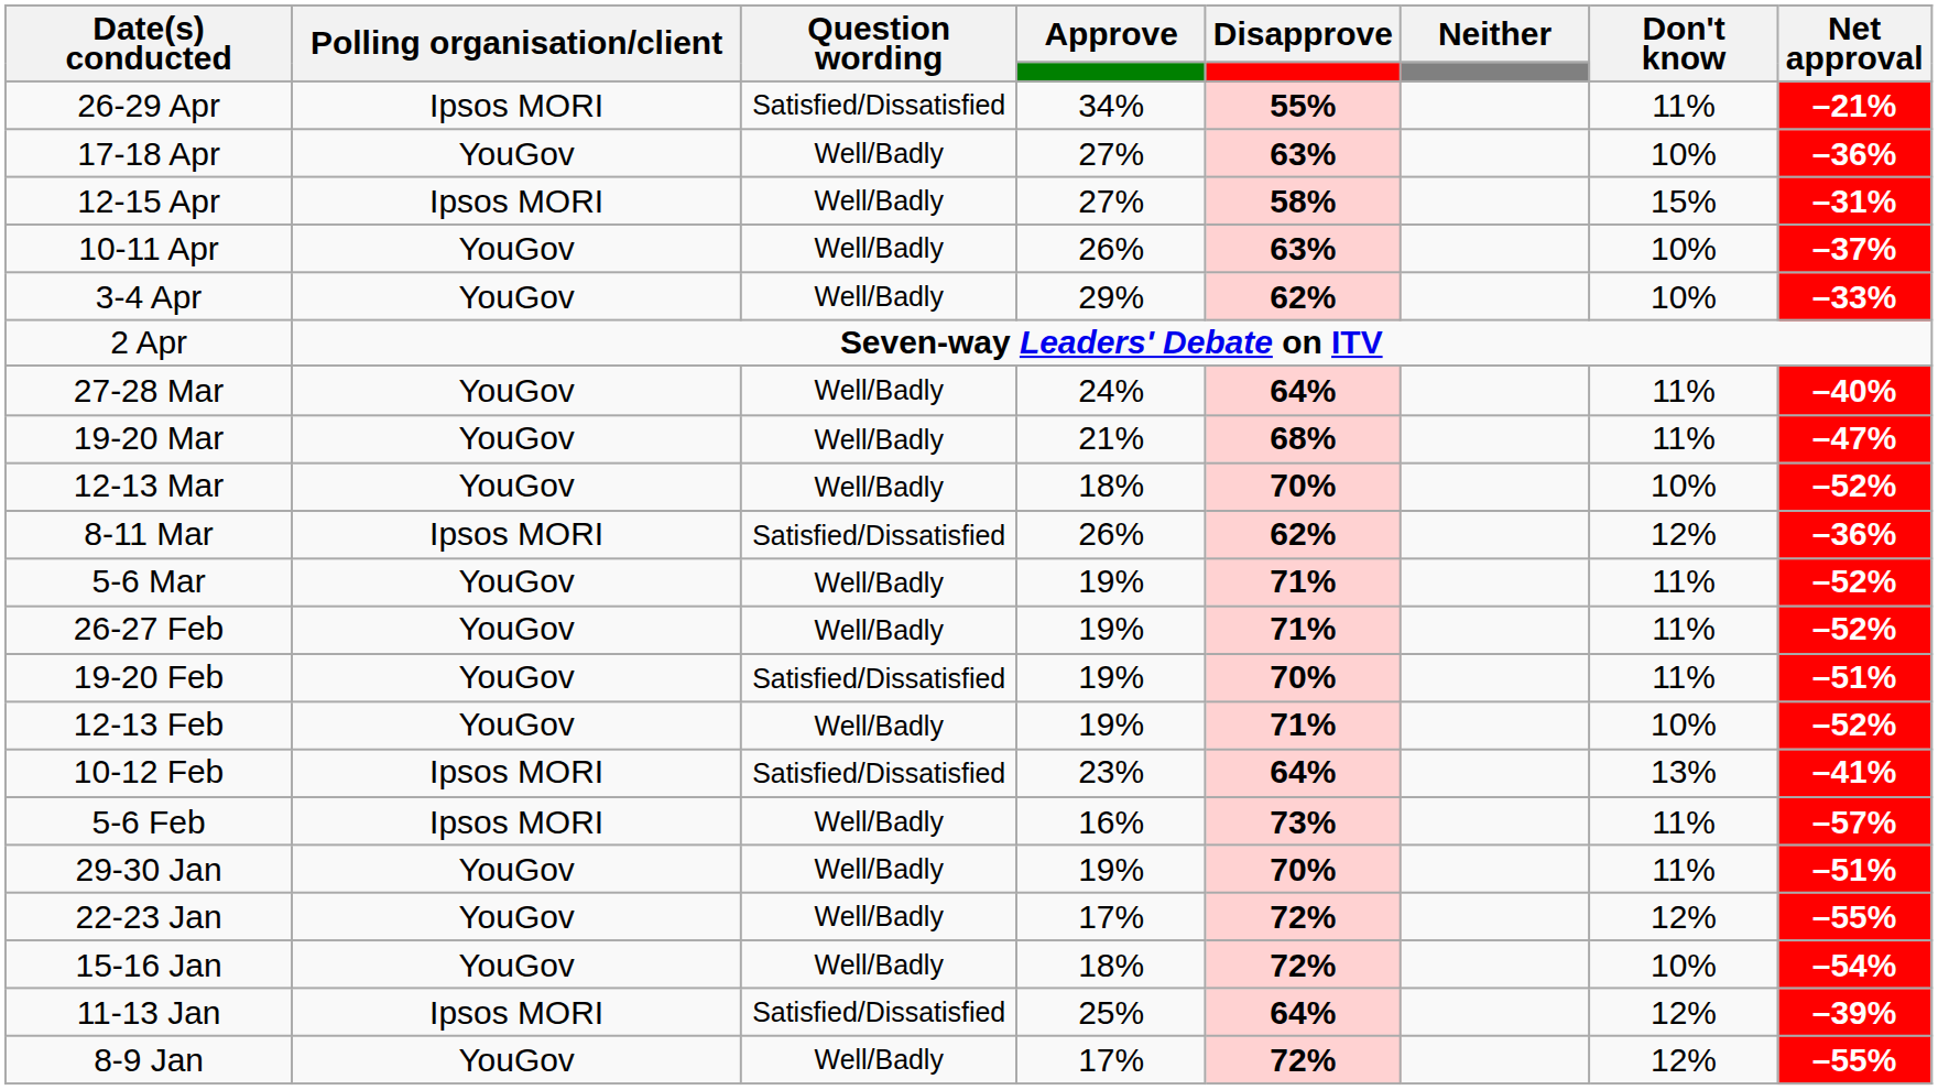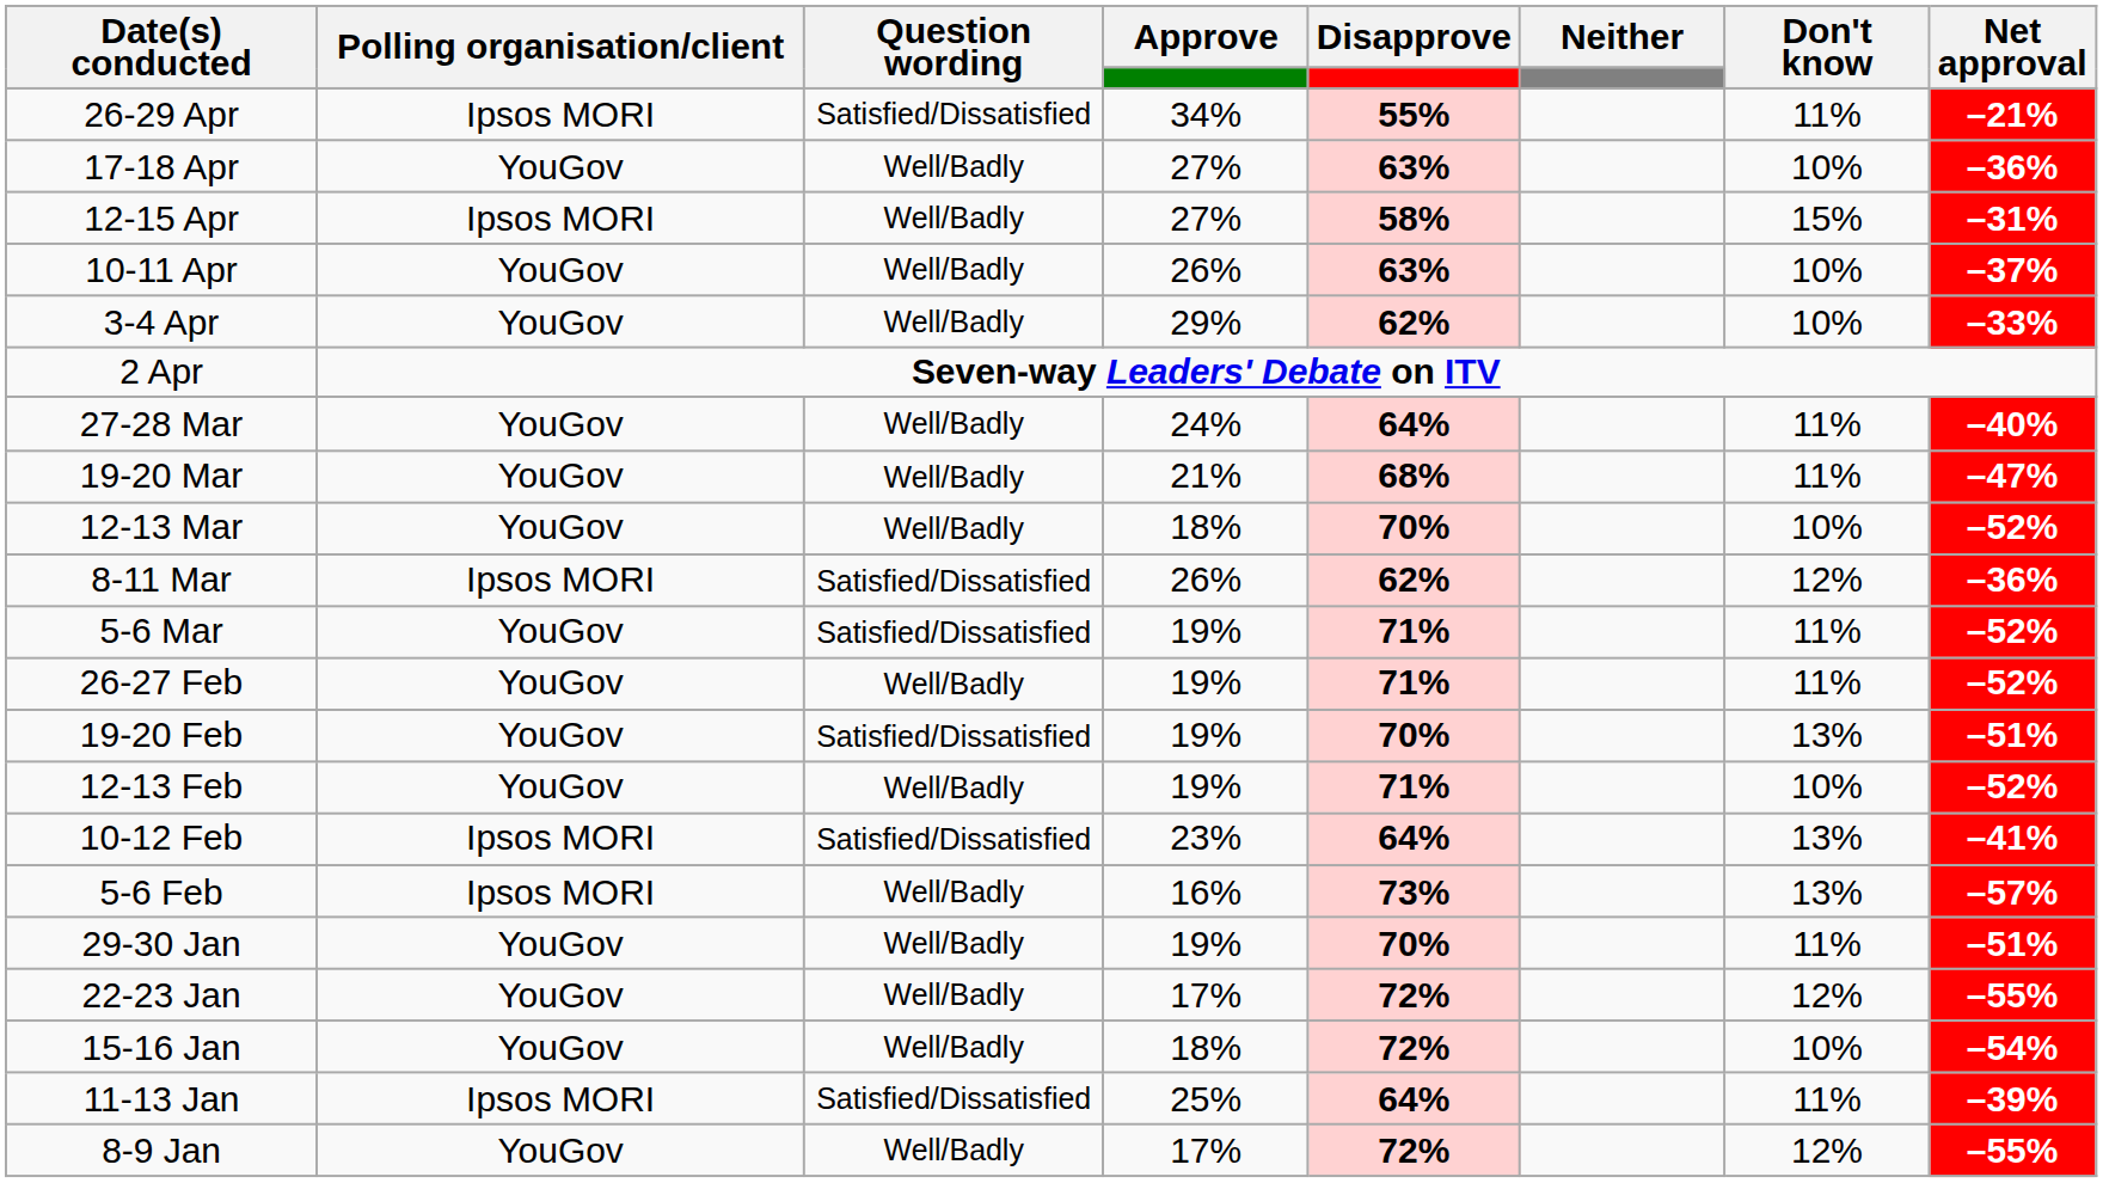5-6 Mar | Question wording: Well/Badly -> Satisfied/Dissatisfied
19-20 Feb | Don't know: 11% -> 13%
5-6 Feb | Don't know: 11% -> 13%
11-13 Jan | Don't know: 12% -> 11%
